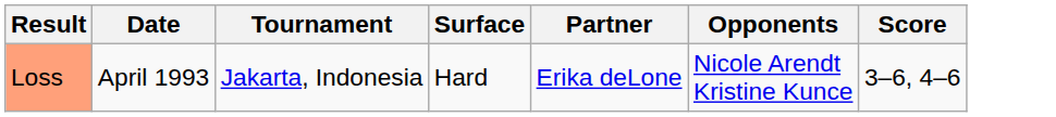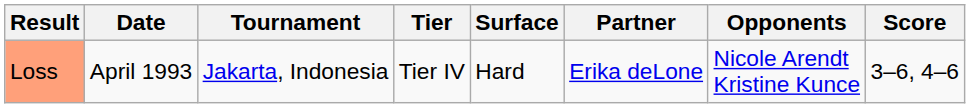+ column: Tier | Tier IV
